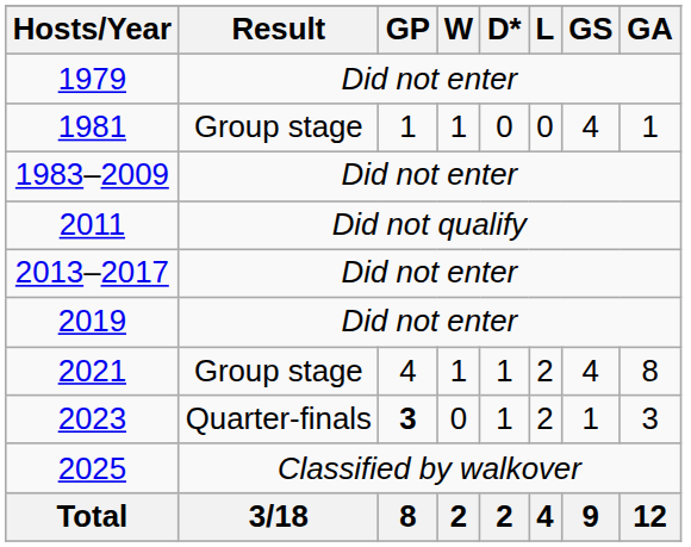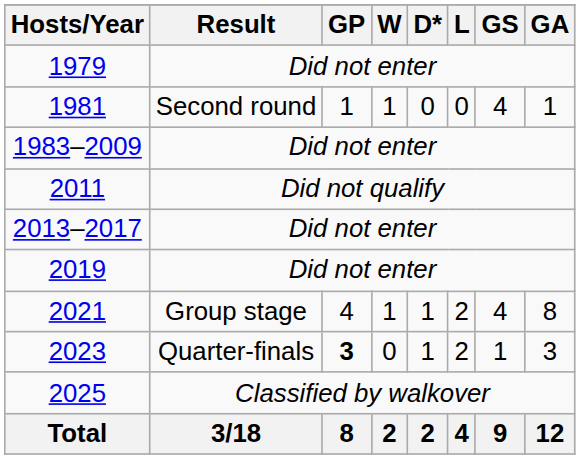1981 | Result: Group stage -> Second round
